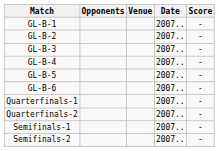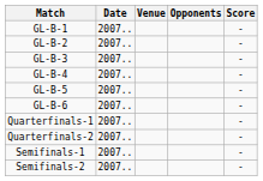columns swapped: Date <-> Opponents
